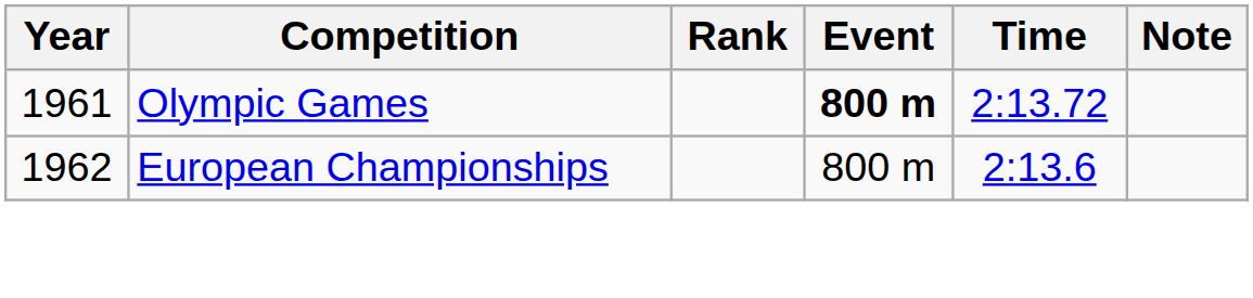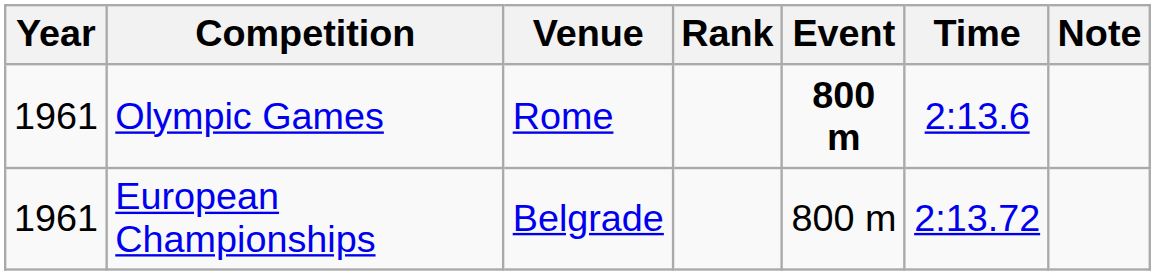+ column: Venue | Rome | Belgrade
Olympic Games | Time: 2:13.72 -> 2:13.6
European Championships | Year: 1962 -> 1961
European Championships | Time: 2:13.6 -> 2:13.72
